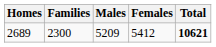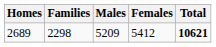2689 | Families: 2300 -> 2298
